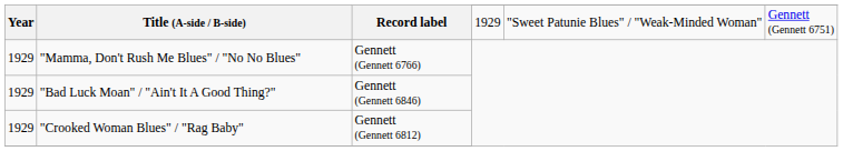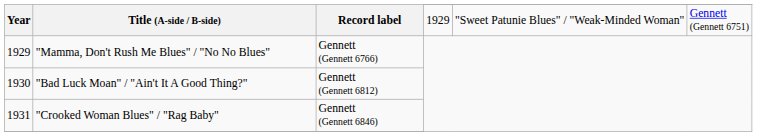"Bad Luck Moan" / "Ain't It A Good Thing?" | Year: 1929 -> 1930
"Bad Luck Moan" / "Ain't It A Good Thing?" | Record label: Gennett (Gennett 6846) -> Gennett (Gennett 6812)
"Crooked Woman Blues" / "Rag Baby" | Year: 1929 -> 1931
"Crooked Woman Blues" / "Rag Baby" | Record label: Gennett (Gennett 6812) -> Gennett (Gennett 6846)
